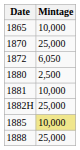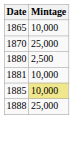- row: 1872 | 6,050
- row: 1882H | 25,000
